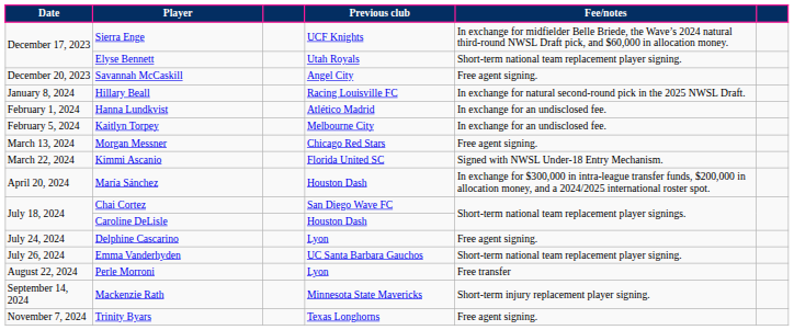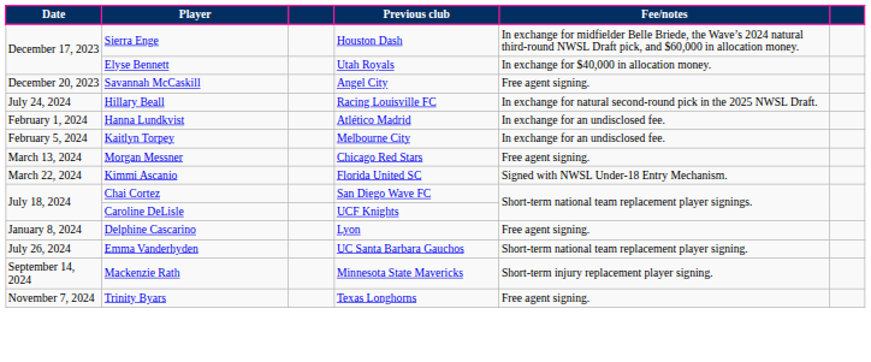Sierra Enge | Previous club: UCF Knights -> Houston Dash
Elyse Bennett | Fee/notes: Short-term national team replacement player signing. -> In exchange for $40,000 in allocation money.
Hillary Beall | Date: January 8, 2024 -> July 24, 2024
- row: April 20, 2024 | María Sánchez | Houston Dash | In exchange for $300,000 in intra-league transfer funds, $200,000 in allocation money, and a 2024/2025 international roster spot.
Caroline DeLisle | Previous club: Houston Dash -> UCF Knights
Delphine Cascarino | Date: July 24, 2024 -> January 8, 2024
- row: August 22, 2024 | Perle Morroni | Lyon | Free transfer
